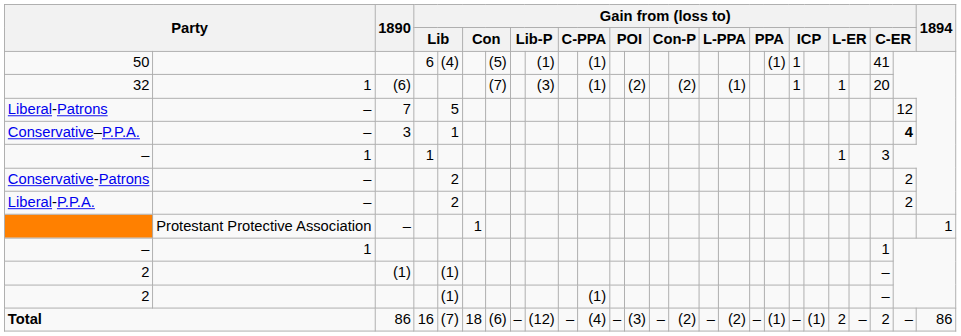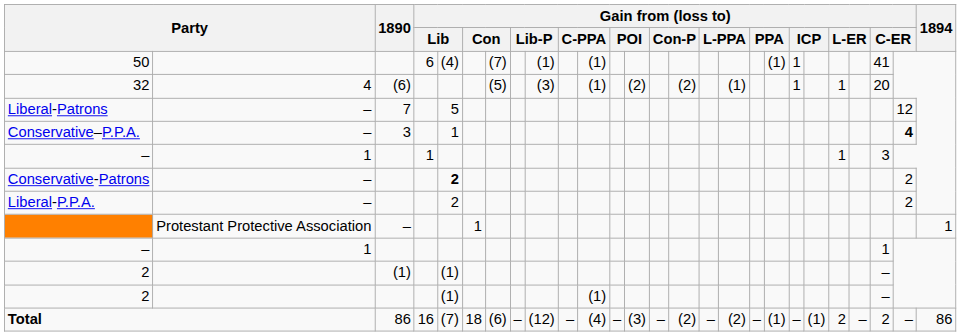50 | column 7: (5) -> (7)
32 | column 2: 1 -> 4
32 | column 7: (7) -> (5)
Conservative-Patrons | column 5: normal -> bold
